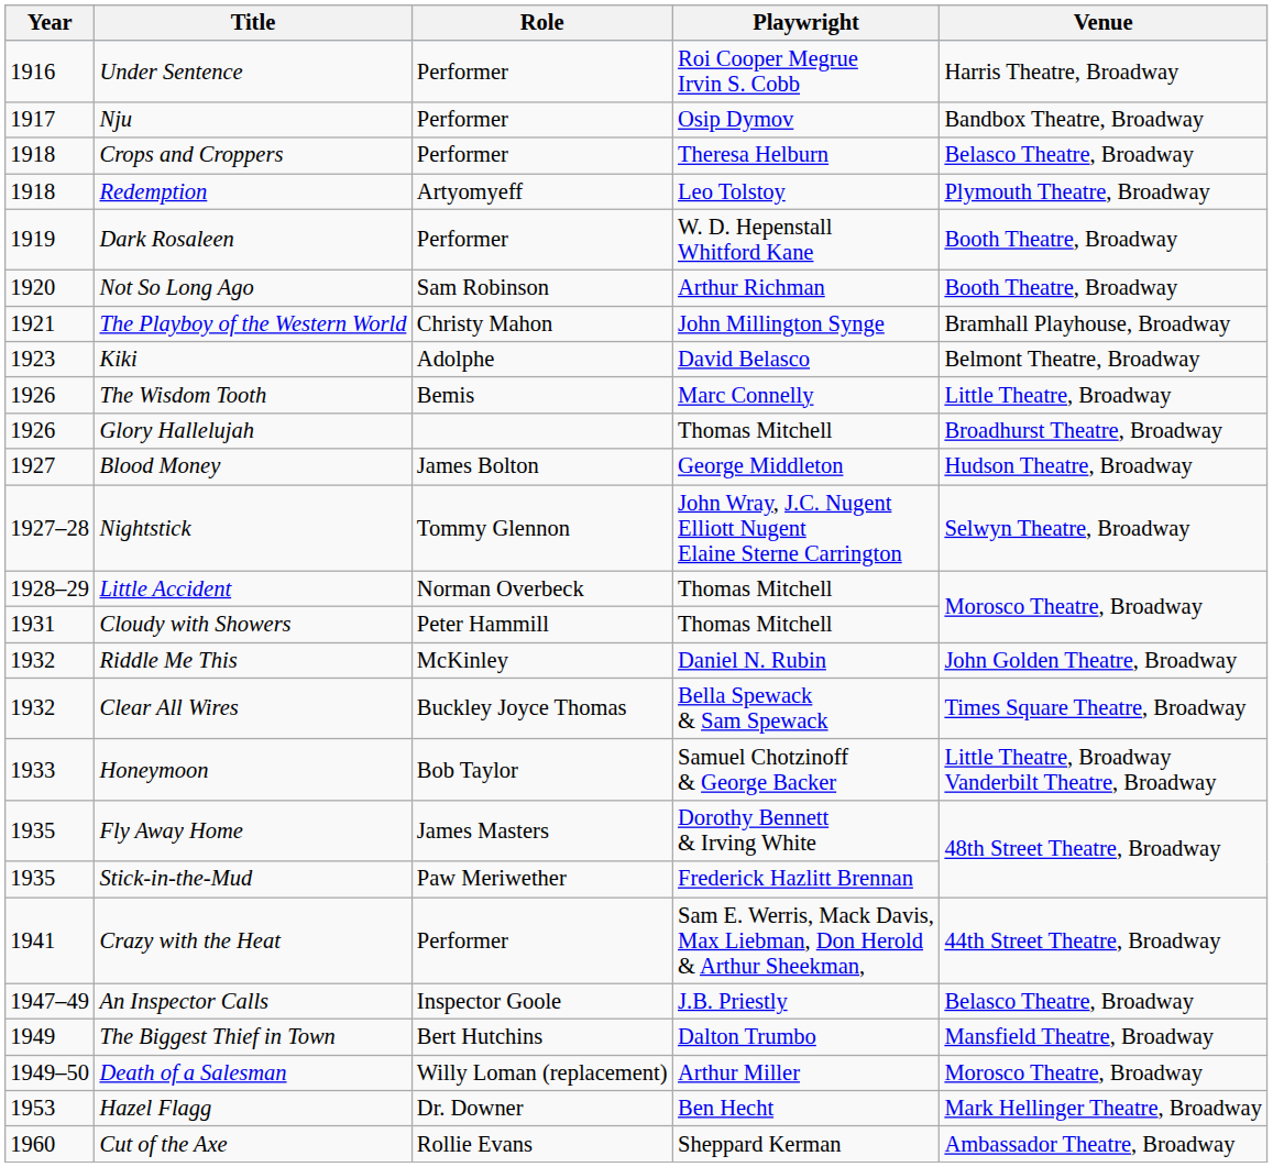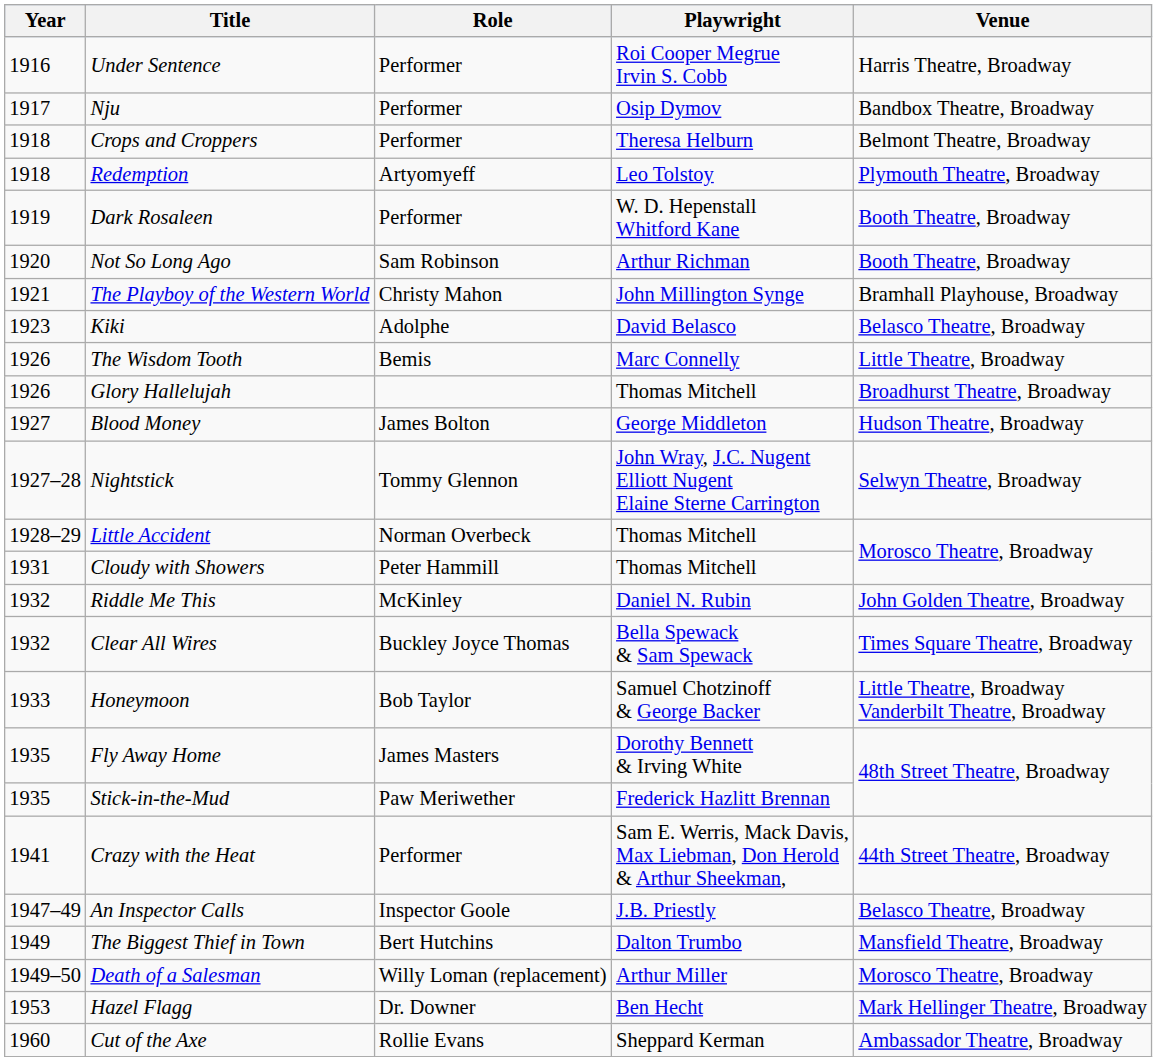Crops and Croppers | Venue: Belasco Theatre, Broadway -> Belmont Theatre, Broadway
Kiki | Venue: Belmont Theatre, Broadway -> Belasco Theatre, Broadway
